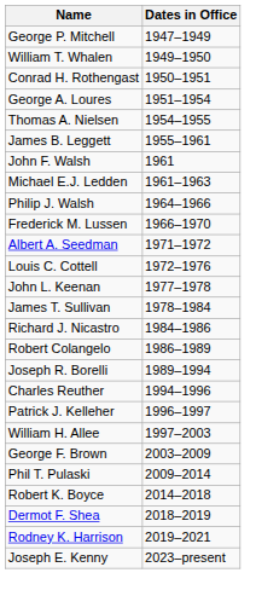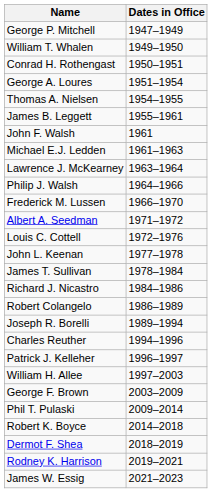+ row: Lawrence J. McKearney | 1963–1964
+ row: James W. Essig | 2021–2023
- row: Joseph E. Kenny | 2023–present
